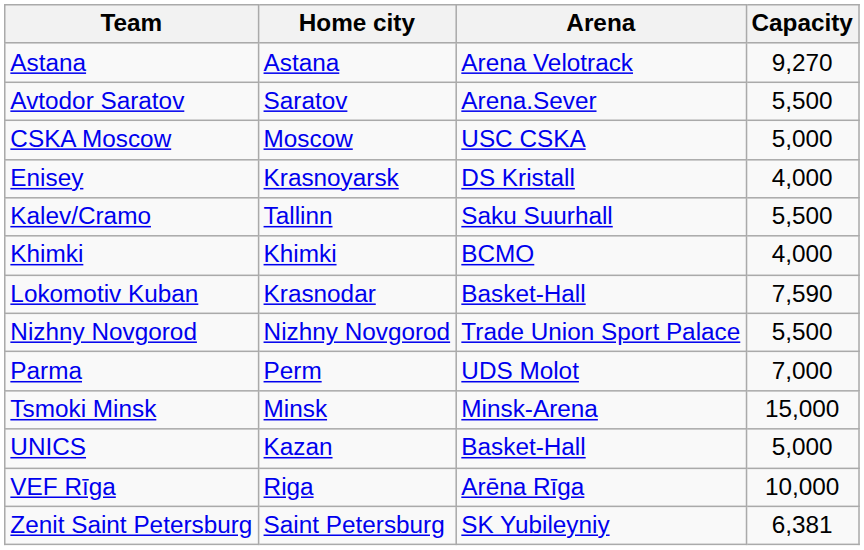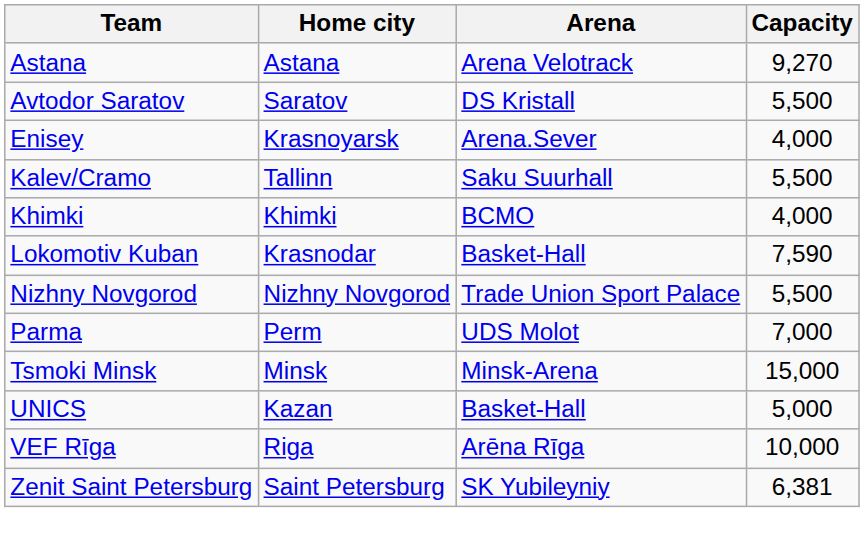Avtodor Saratov | Arena: Arena.Sever -> DS Kristall
- row: CSKA Moscow | Moscow | USC CSKA | 5,000
Enisey | Arena: DS Kristall -> Arena.Sever
